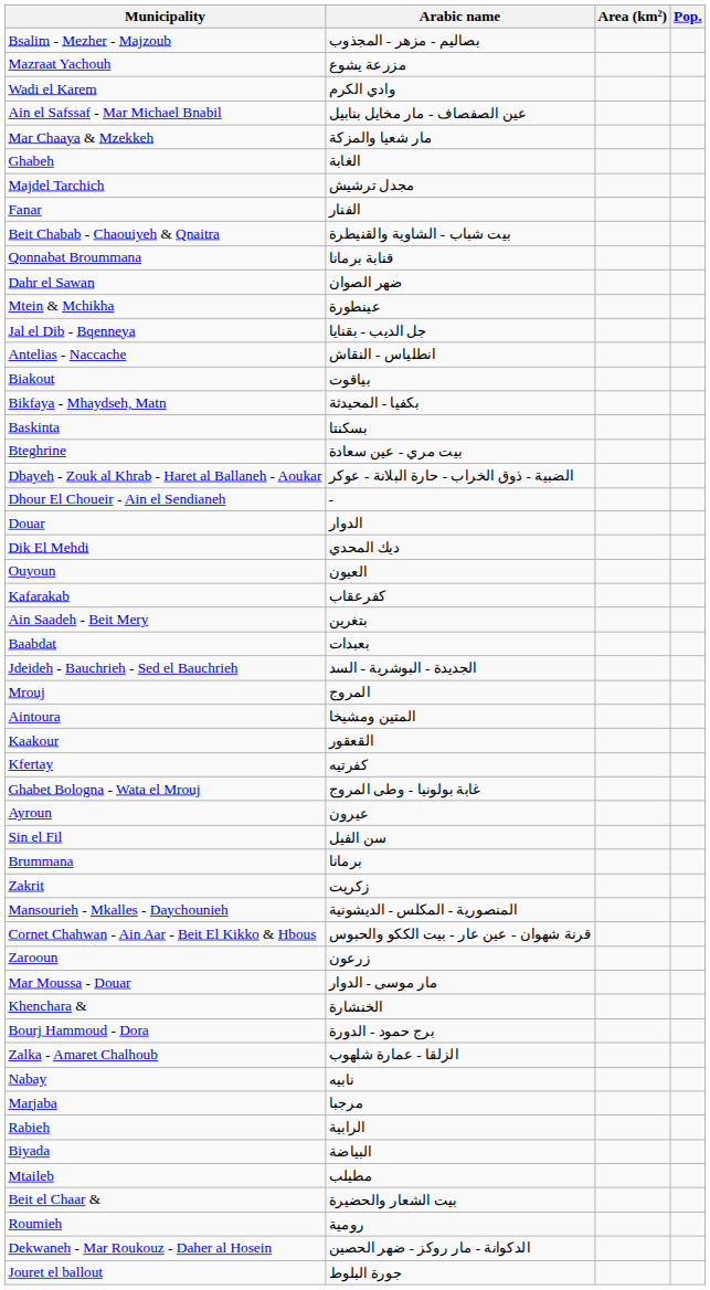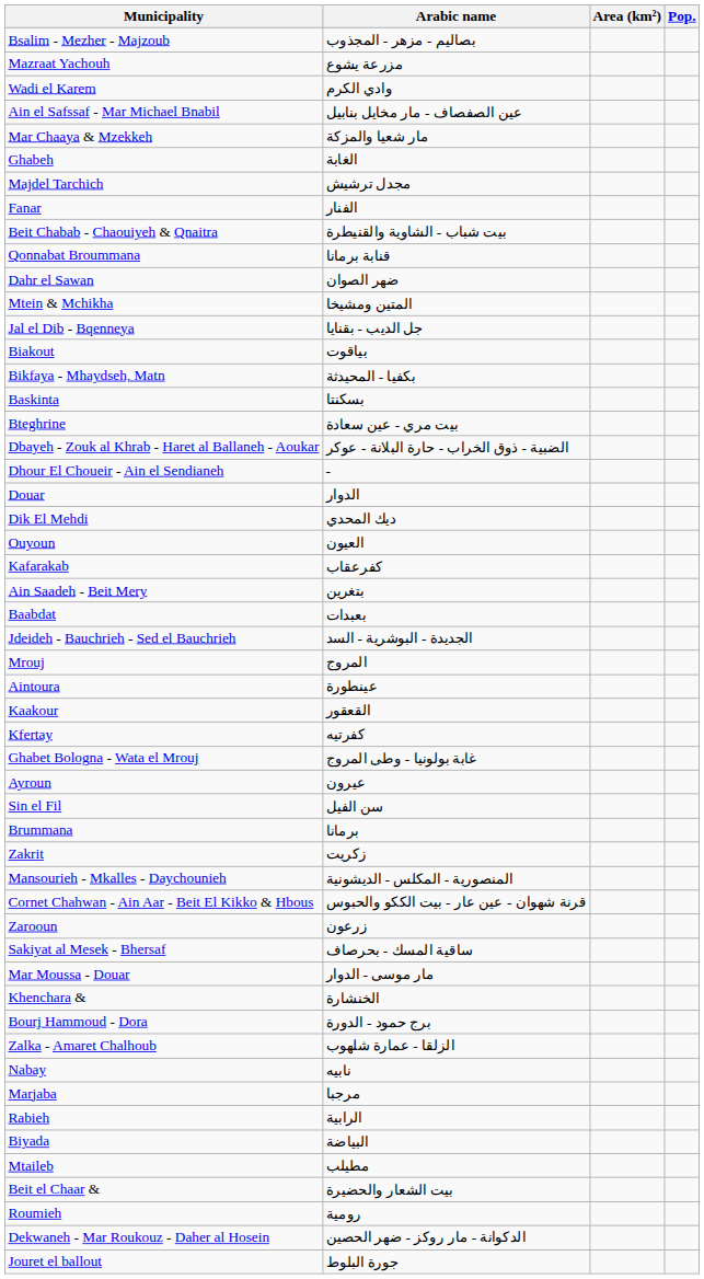Mtein & Mchikha | Arabic name: عينطورة -> المتين ومشيخا
- row: Antelias - Naccache | انطلياس - النقاش
Aintoura | Arabic name: المتين ومشيخا -> عينطورة
+ row: Sakiyat al Mesek - Bhersaf | ساقية المسك - بحرصاف
